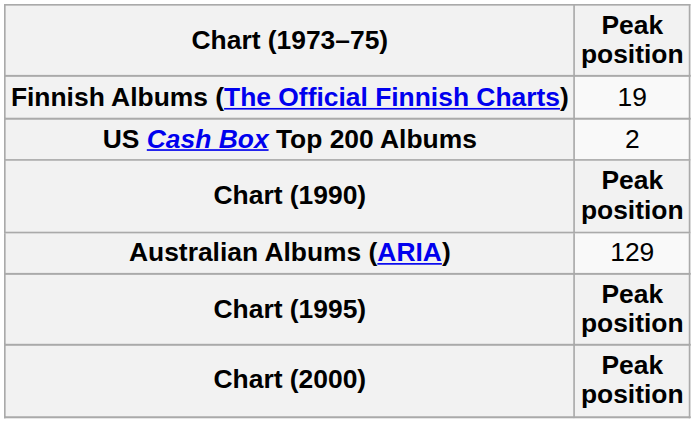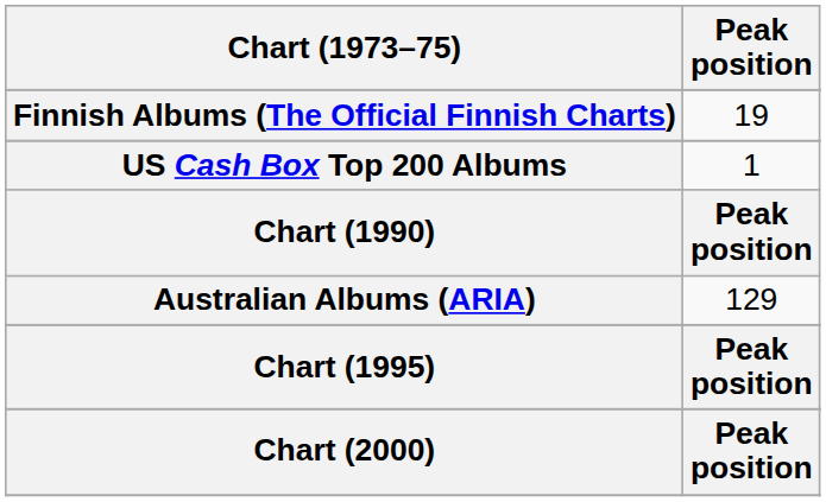US Cash Box Top 200 Albums | Peak position: 2 -> 1
